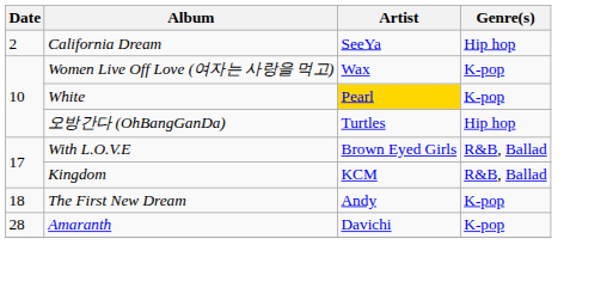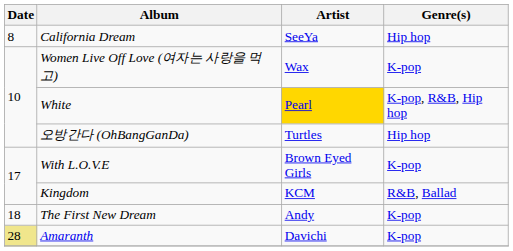California Dream | Date: 2 -> 8
White | Genre(s): K-pop -> K-pop, R&B, Hip hop
With L.O.V.E | Genre(s): R&B, Ballad -> K-pop
Amaranth | Date: no background -> khaki background
